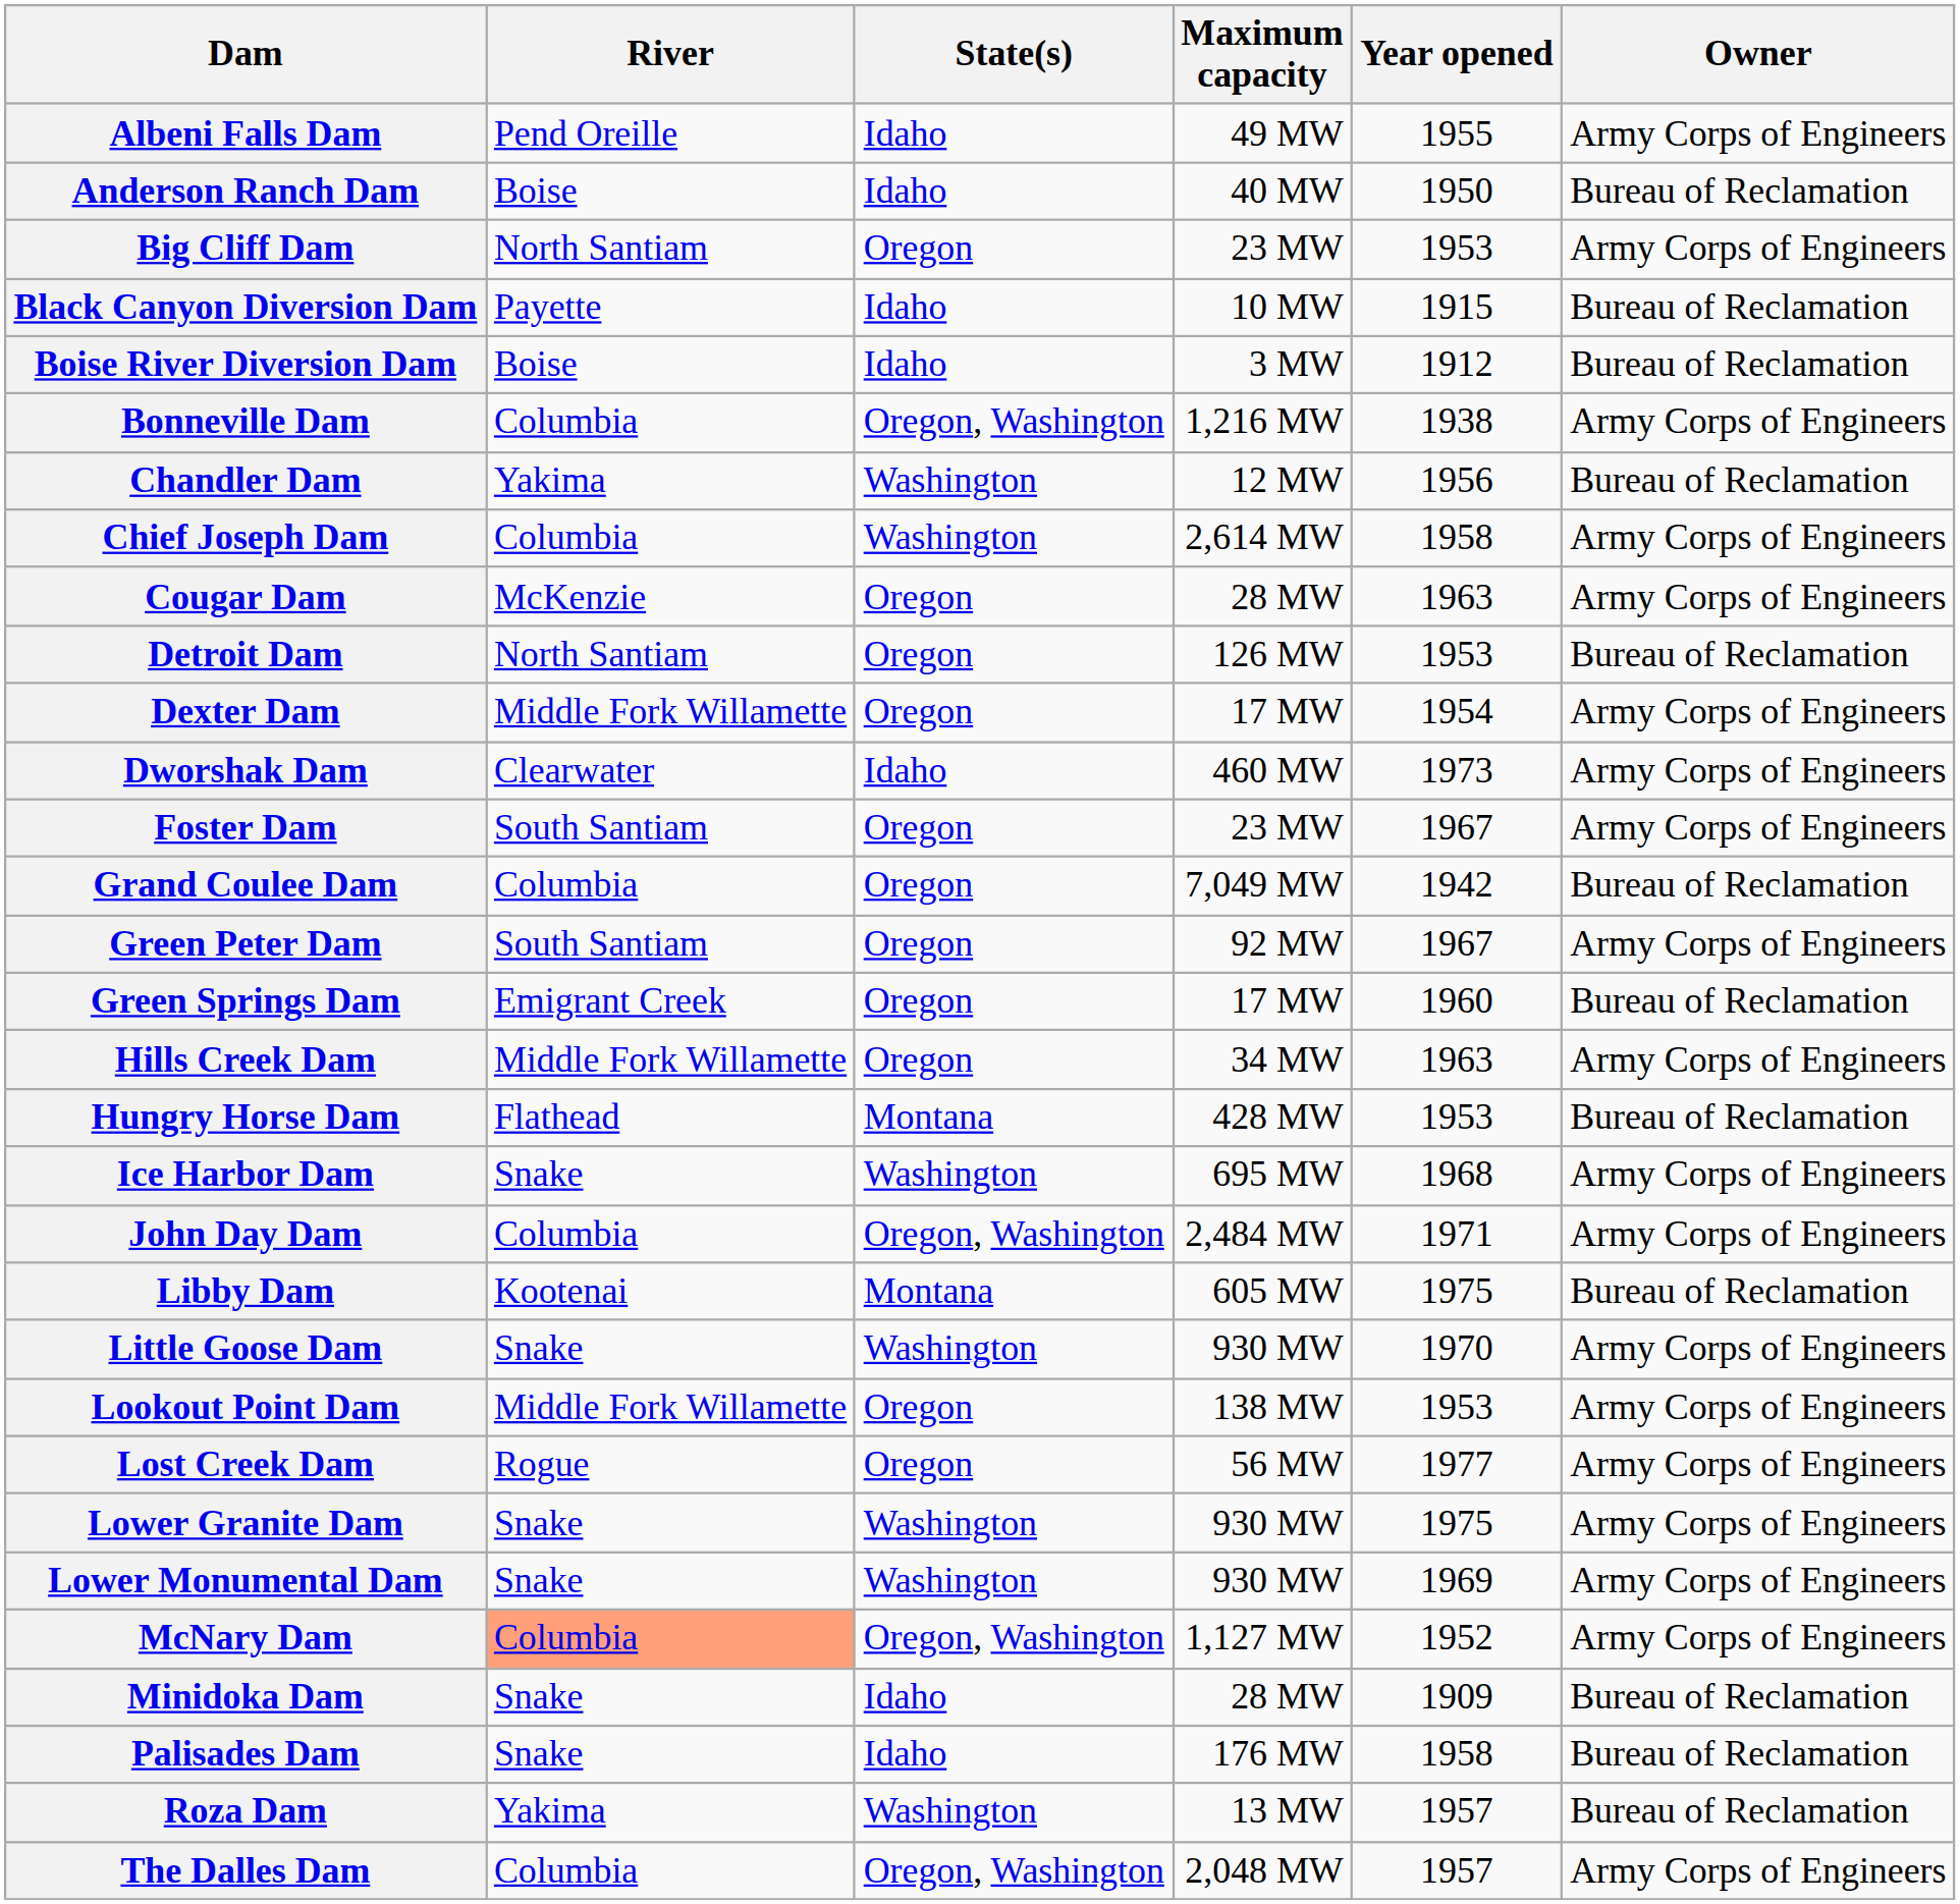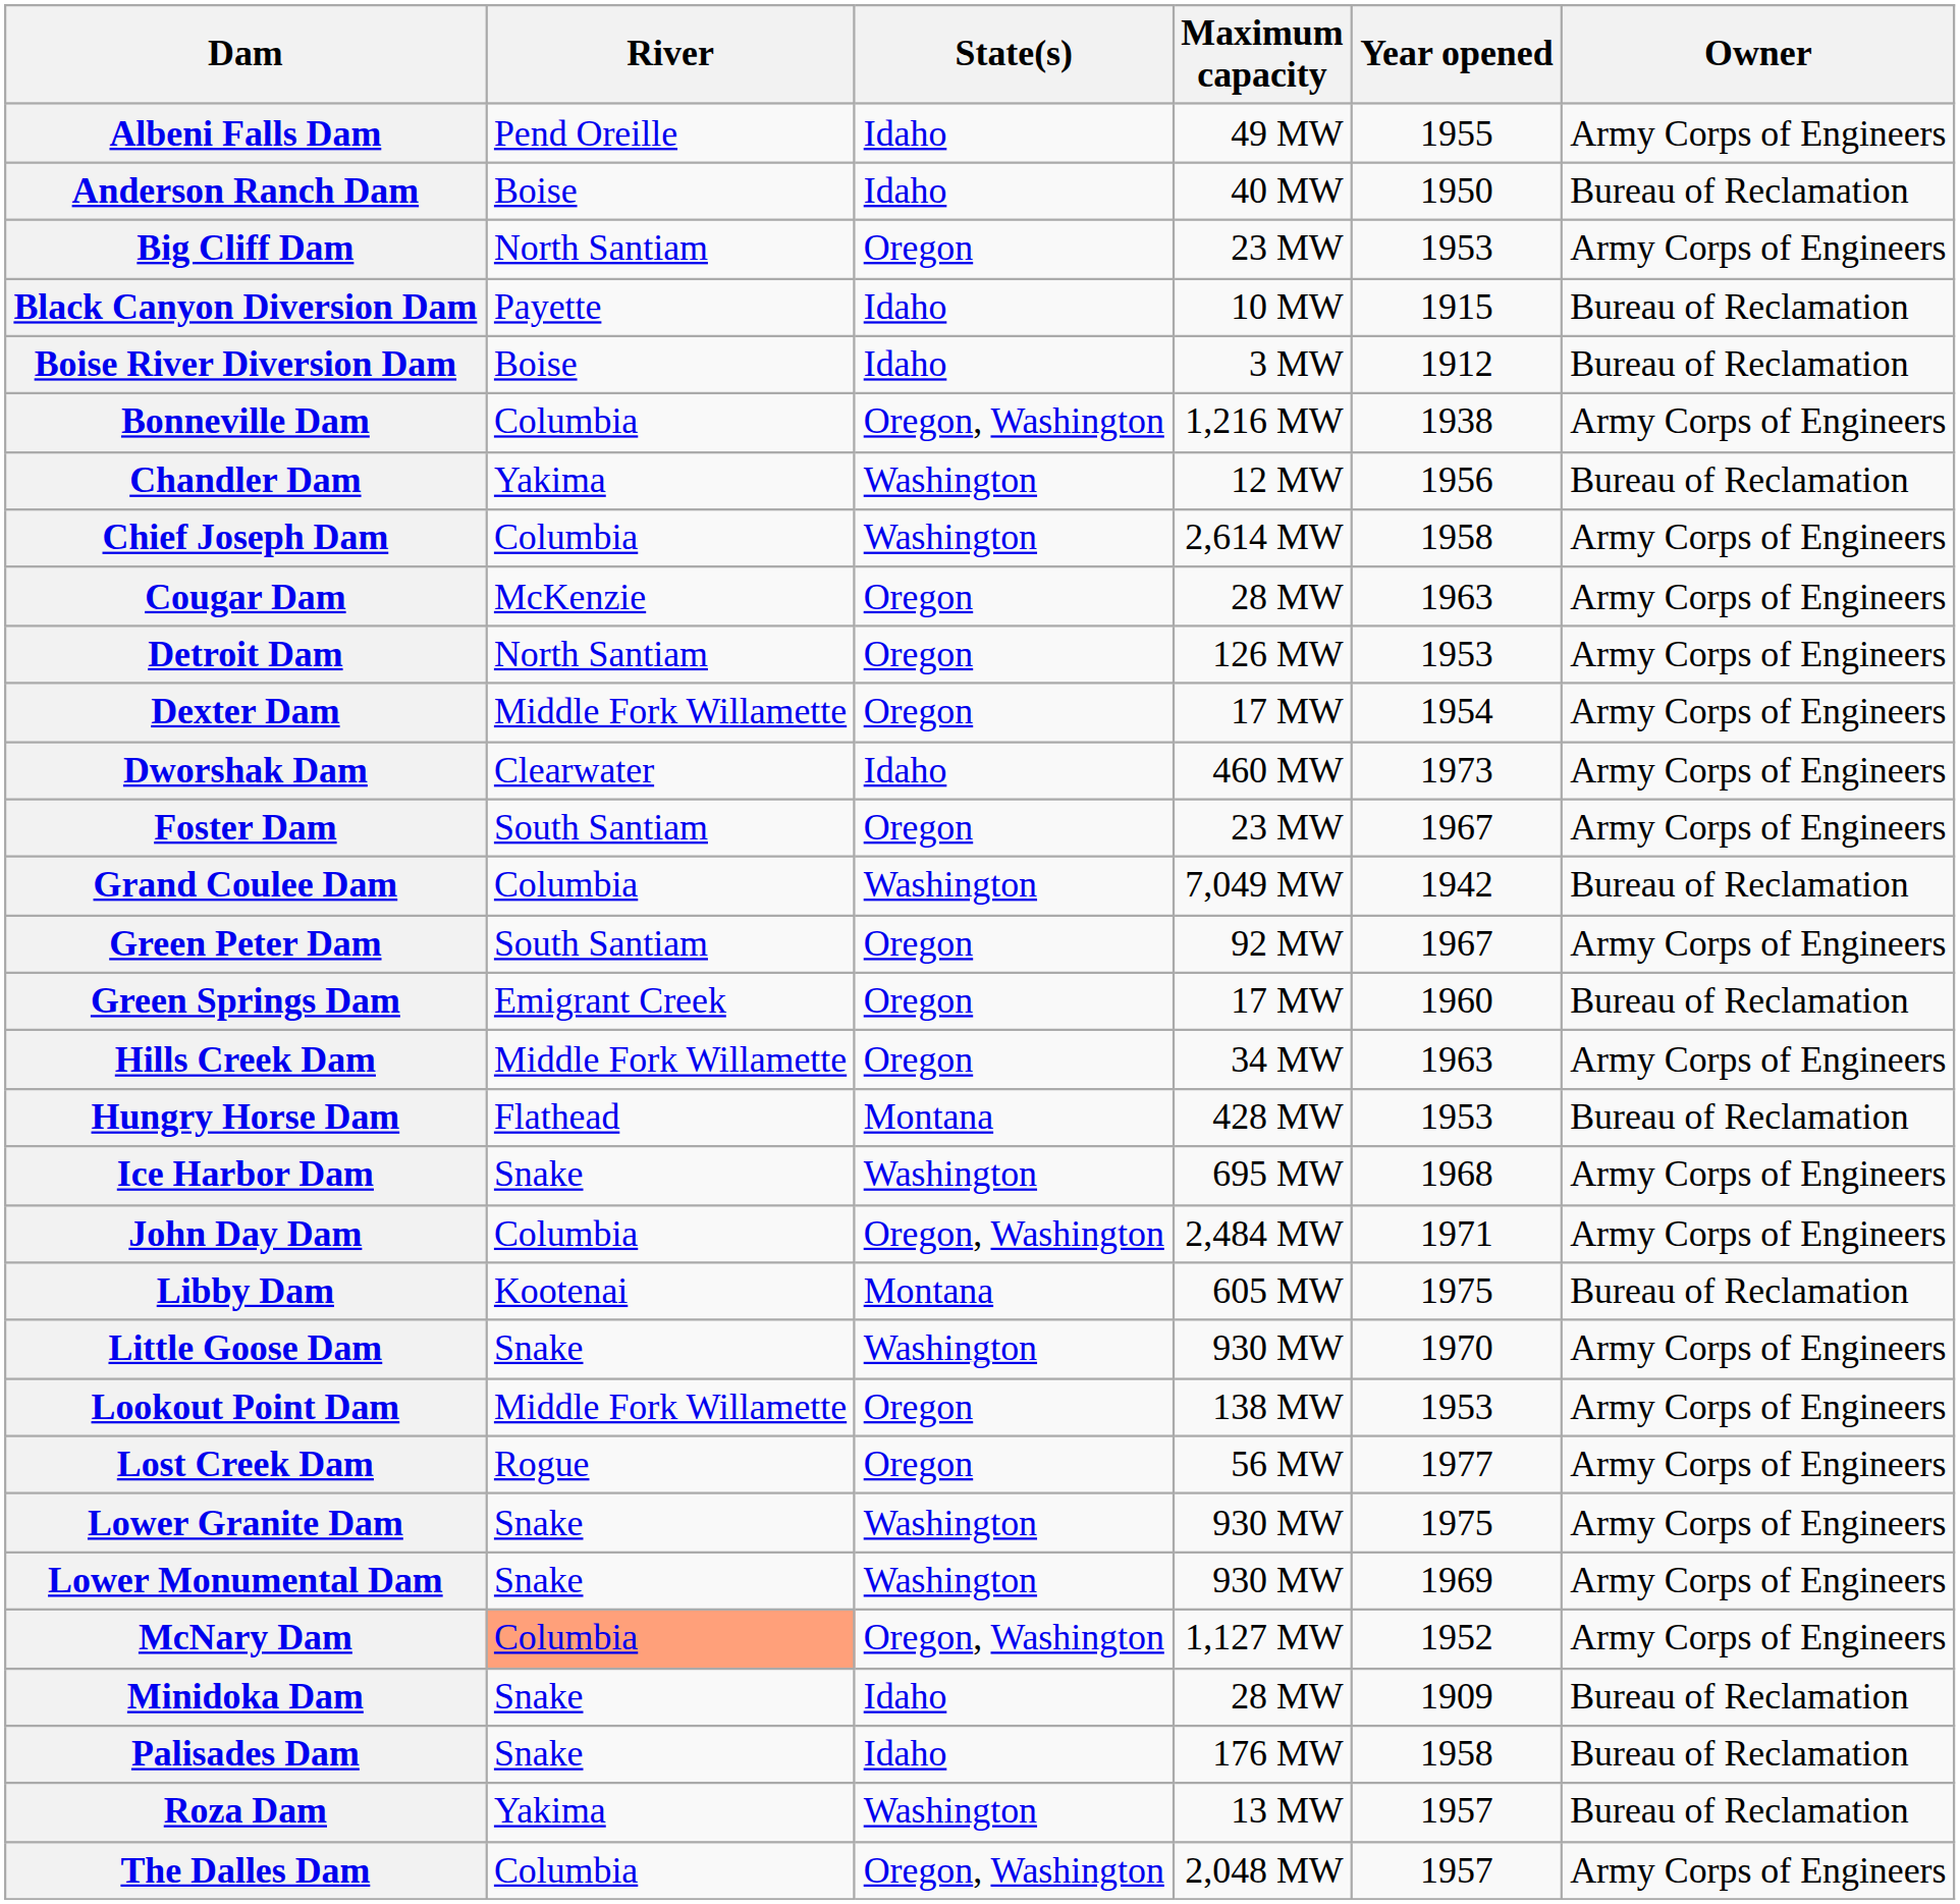Detroit Dam | Owner: Bureau of Reclamation -> Army Corps of Engineers
Grand Coulee Dam | State(s): Oregon -> Washington
